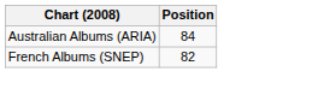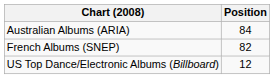+ row: US Top Dance/Electronic Albums (Billboard) | 12
